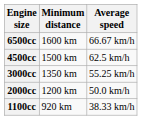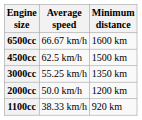columns swapped: Minimum distance <-> Average speed
